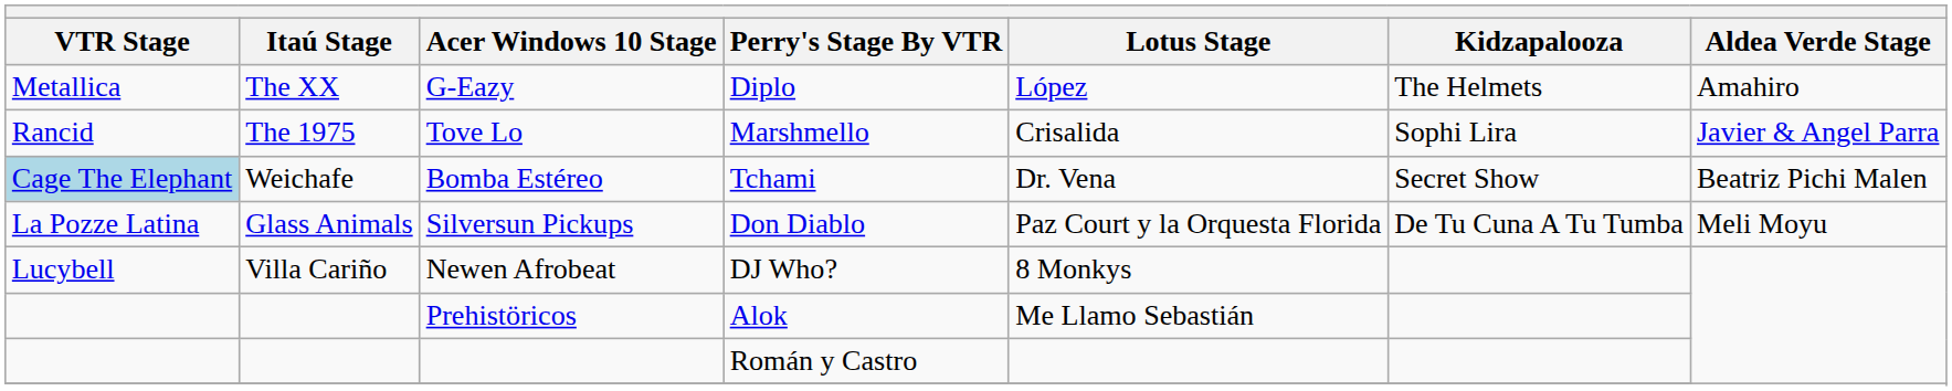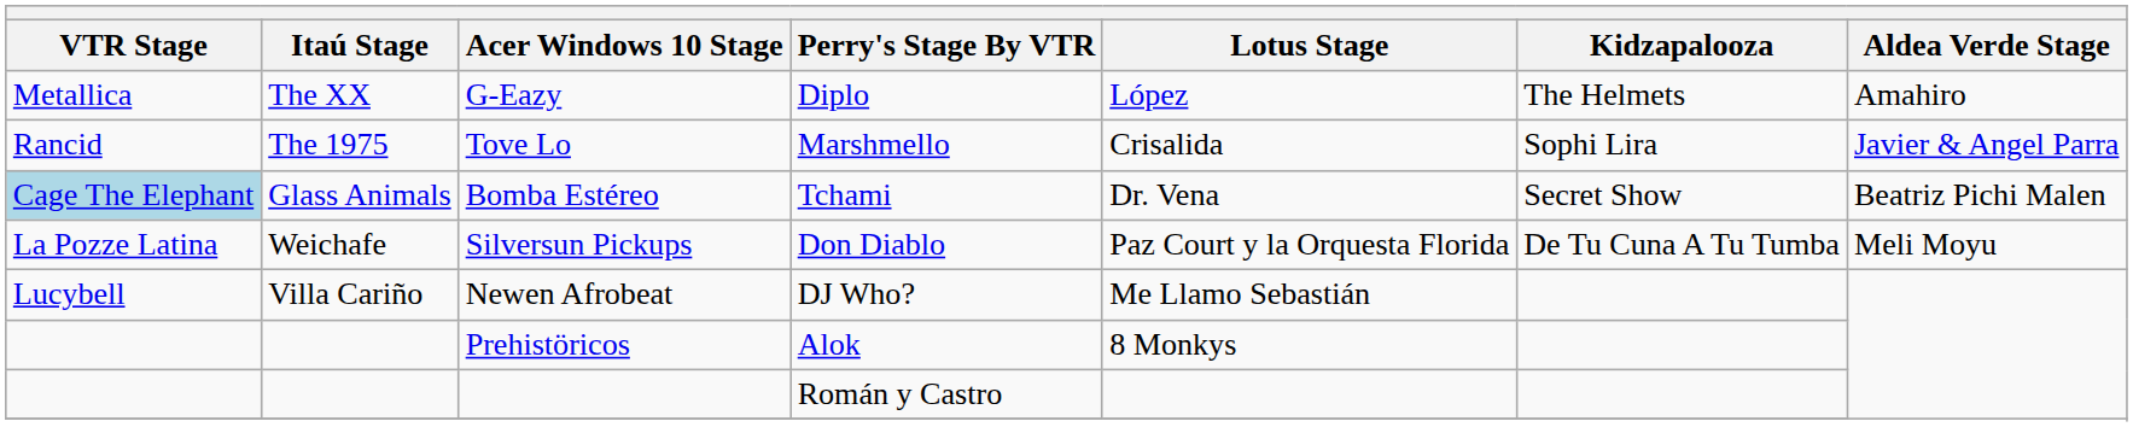Bomba Estéreo | Itaú Stage: Weichafe -> Glass Animals
Silversun Pickups | Itaú Stage: Glass Animals -> Weichafe
Newen Afrobeat | Lotus Stage: 8 Monkys -> Me Llamo Sebastián
Prehistöricos | Lotus Stage: Me Llamo Sebastián -> 8 Monkys
